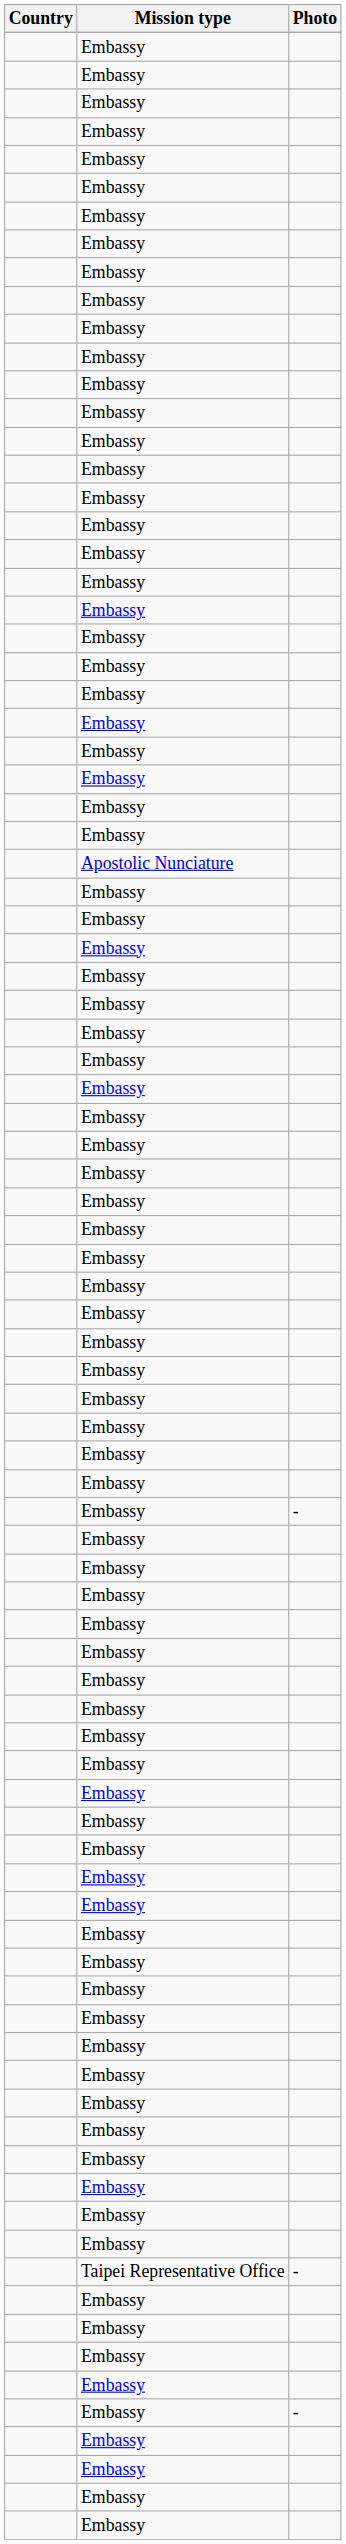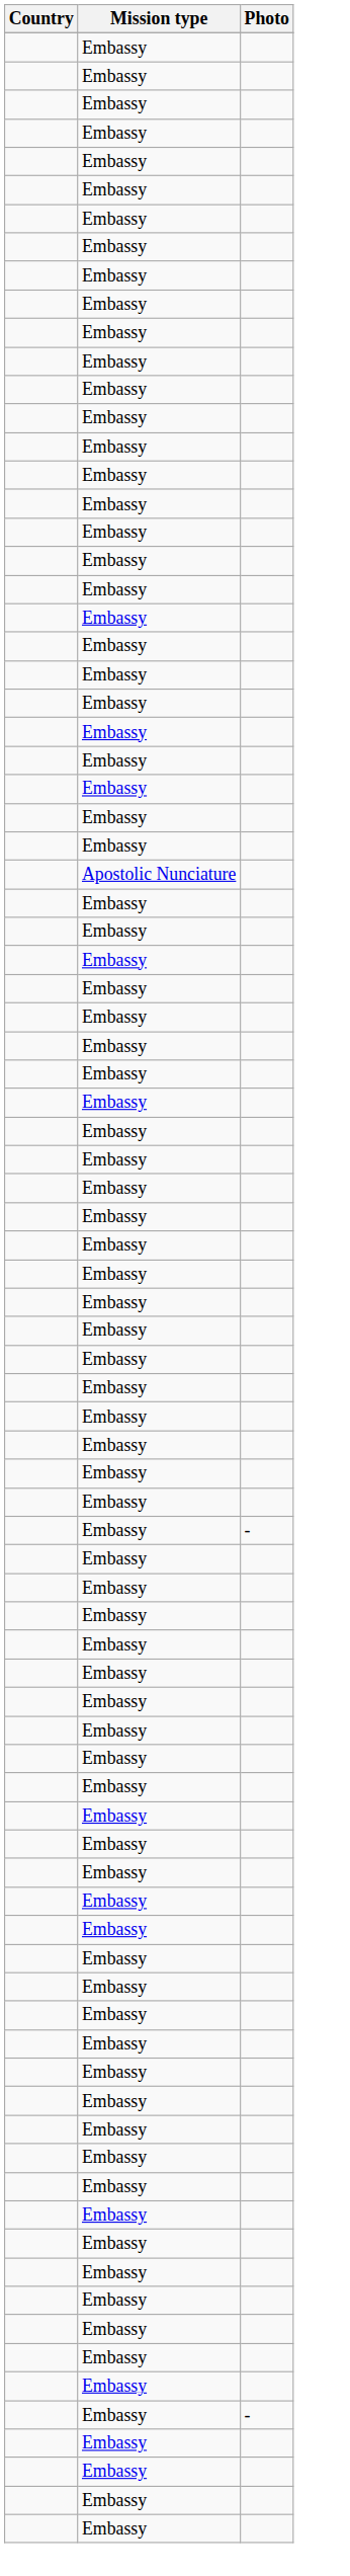- row: Taipei Representative Office | -
